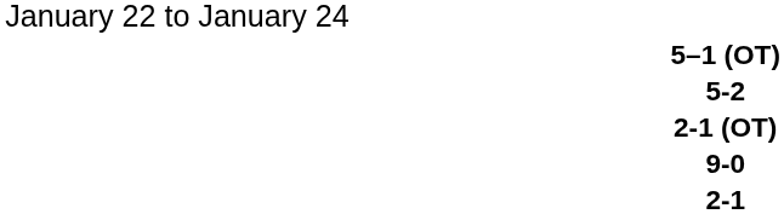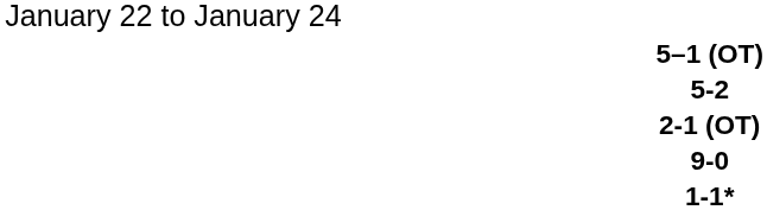+ row: 1-1*
- row: 2-1
